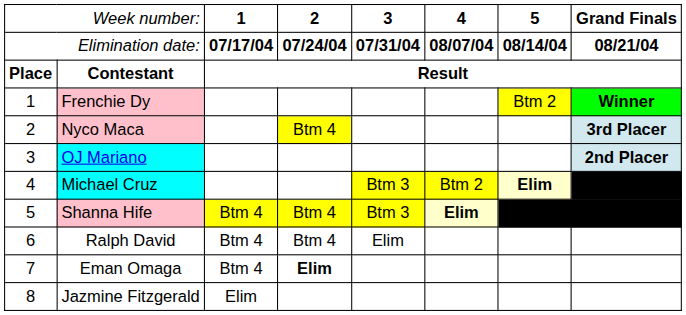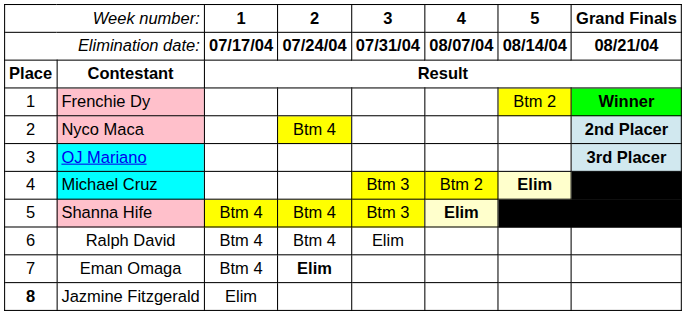Nyco Maca | column 8: 3rd Placer -> 2nd Placer
OJ Mariano | column 8: 2nd Placer -> 3rd Placer
Jazmine Fitzgerald | column 1: normal -> bold
